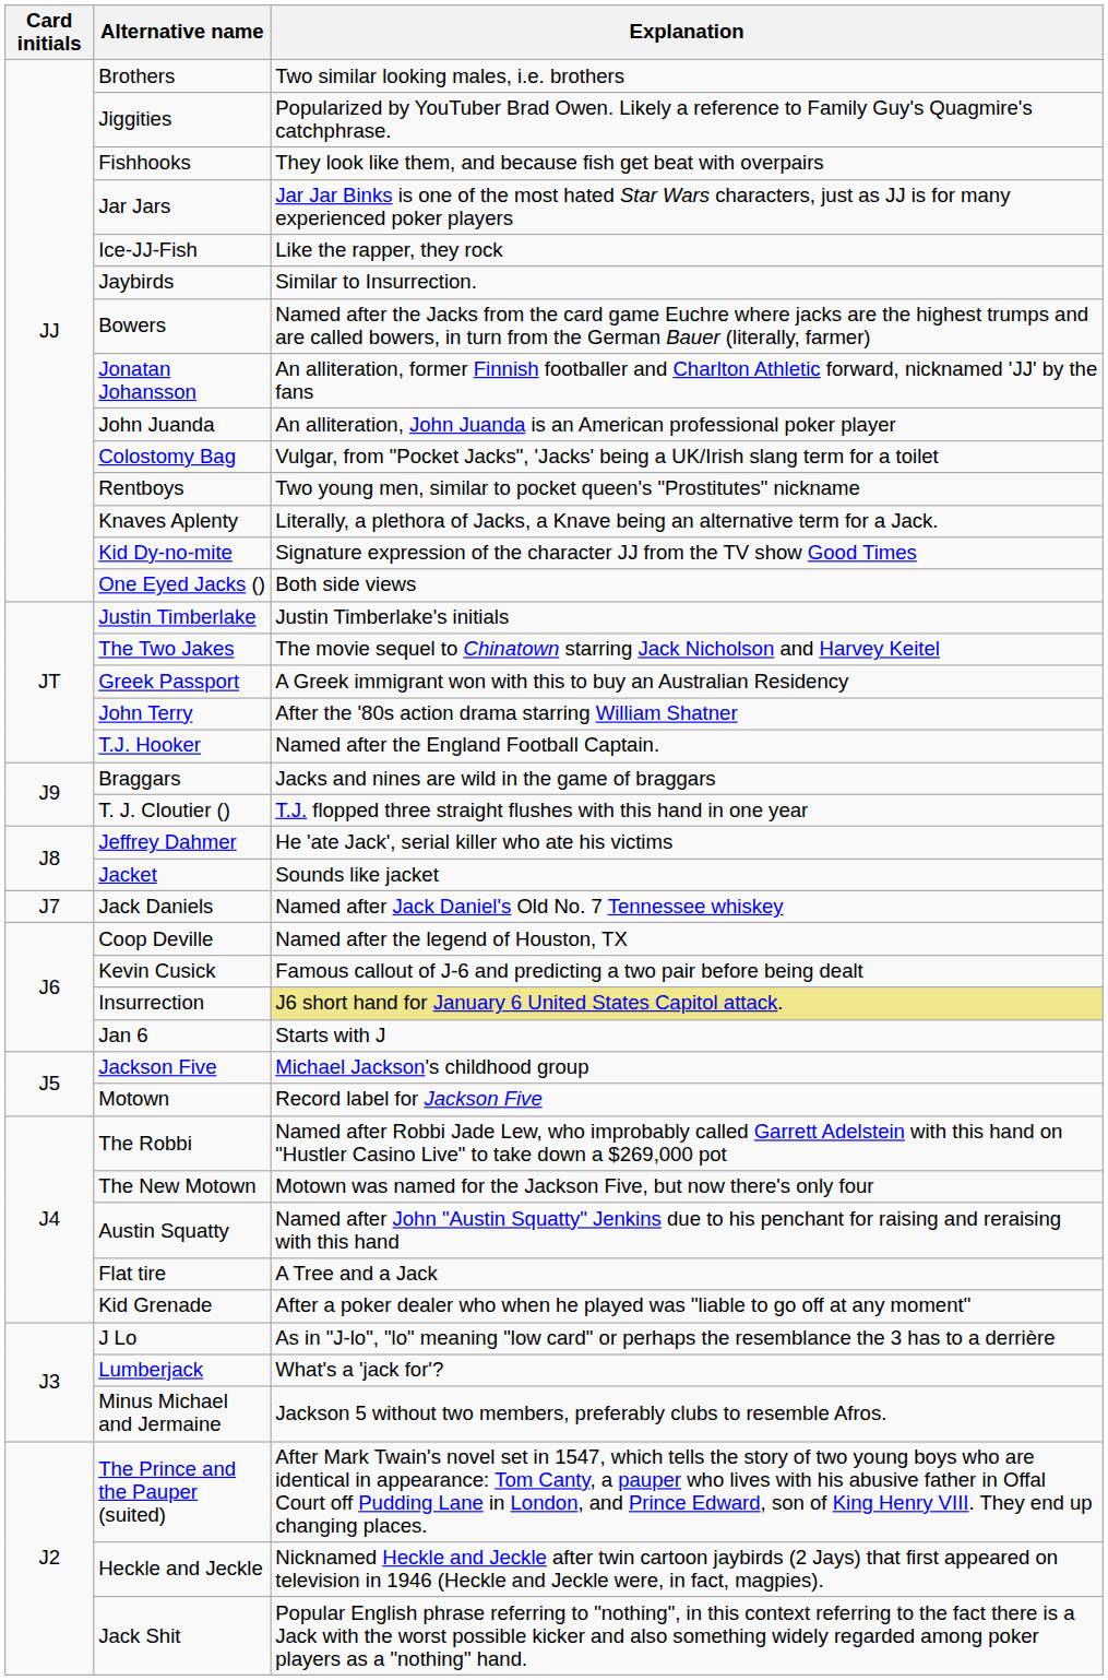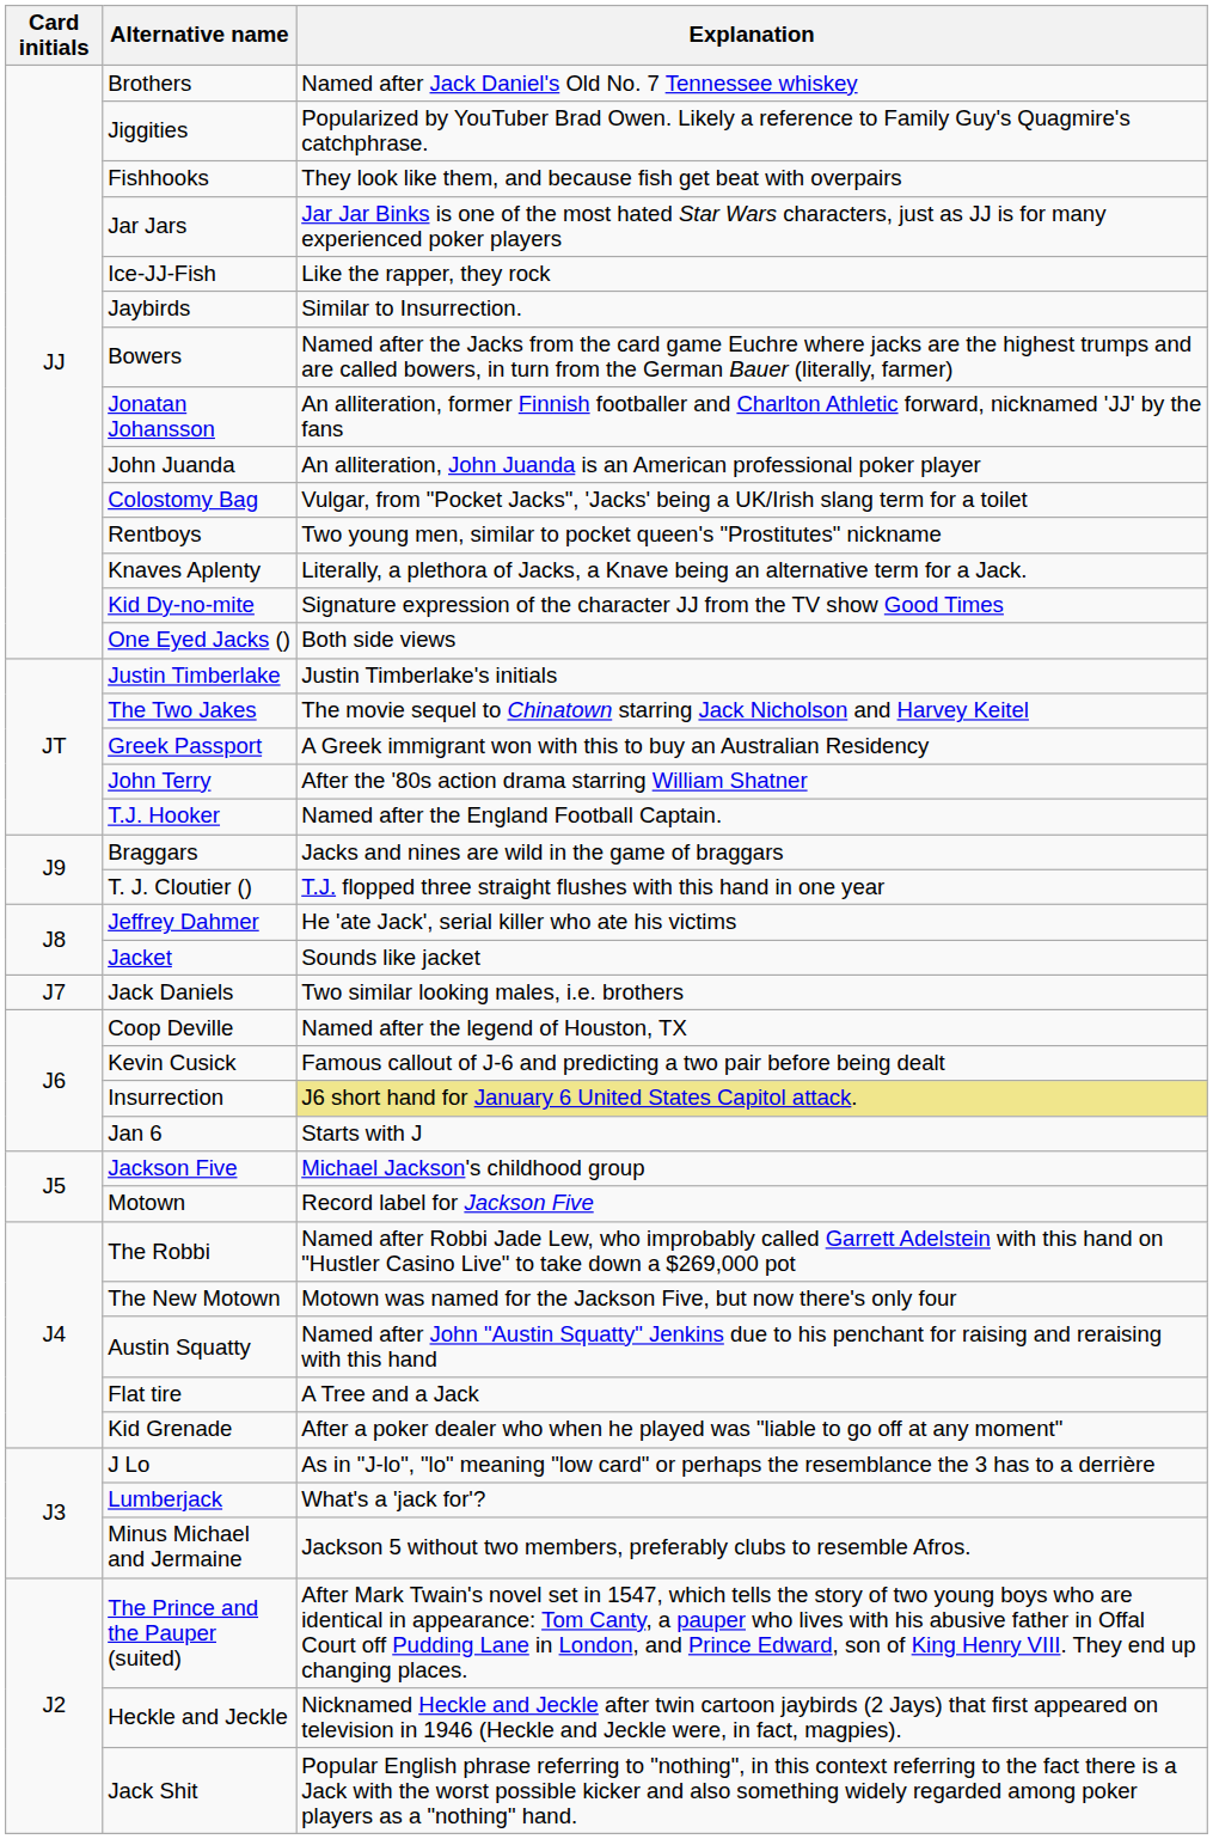Brothers | Explanation: Two similar looking males, i.e. brothers -> Named after Jack Daniel's Old No. 7 Tennessee whiskey
Jack Daniels | Explanation: Named after Jack Daniel's Old No. 7 Tennessee whiskey -> Two similar looking males, i.e. brothers
